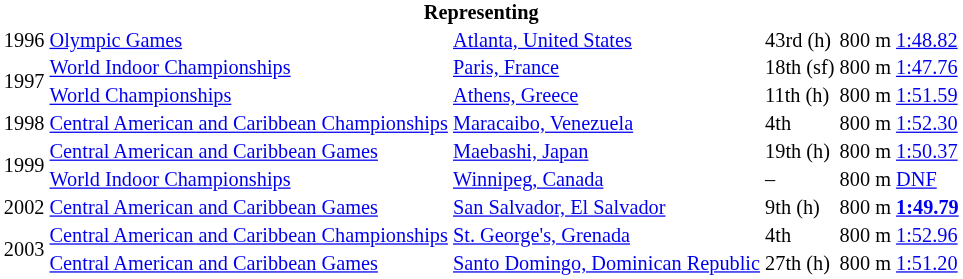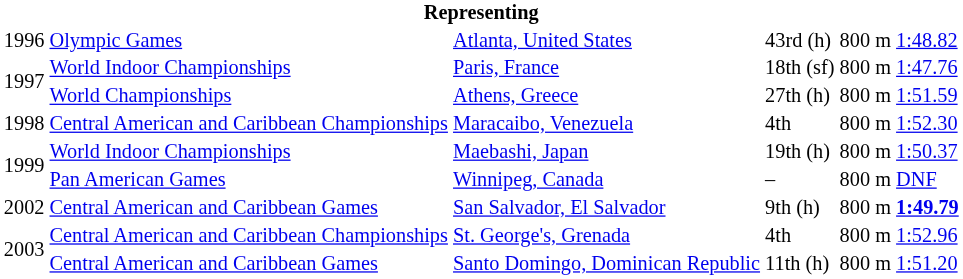Athens, Greece | column 4: 11th (h) -> 27th (h)
Maebashi, Japan | column 2: Central American and Caribbean Games -> World Indoor Championships
Winnipeg, Canada | column 2: World Indoor Championships -> Pan American Games
Santo Domingo, Dominican Republic | column 4: 27th (h) -> 11th (h)
